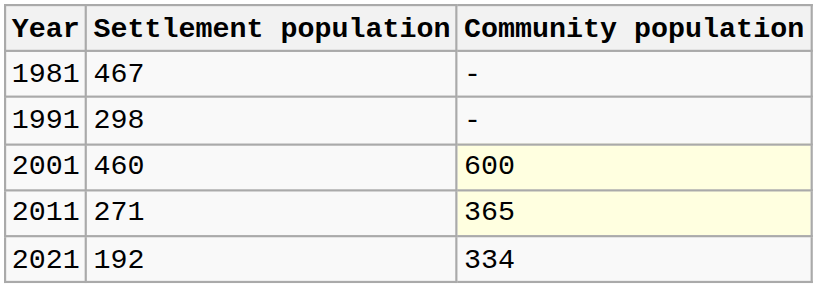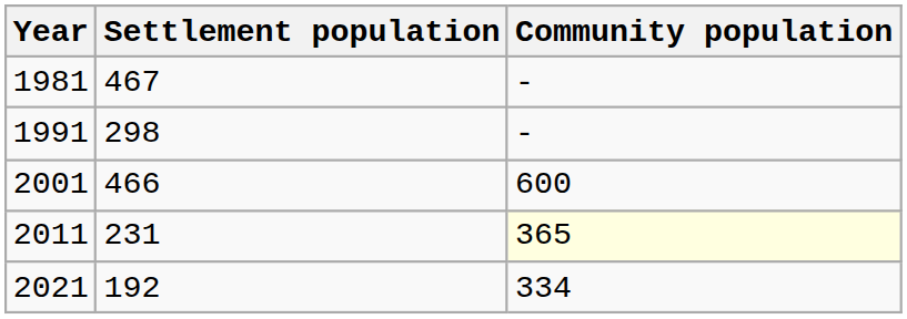2001 | Settlement population: 460 -> 466
2001 | Community population: lightyellow background -> no background
2011 | Settlement population: 271 -> 231
